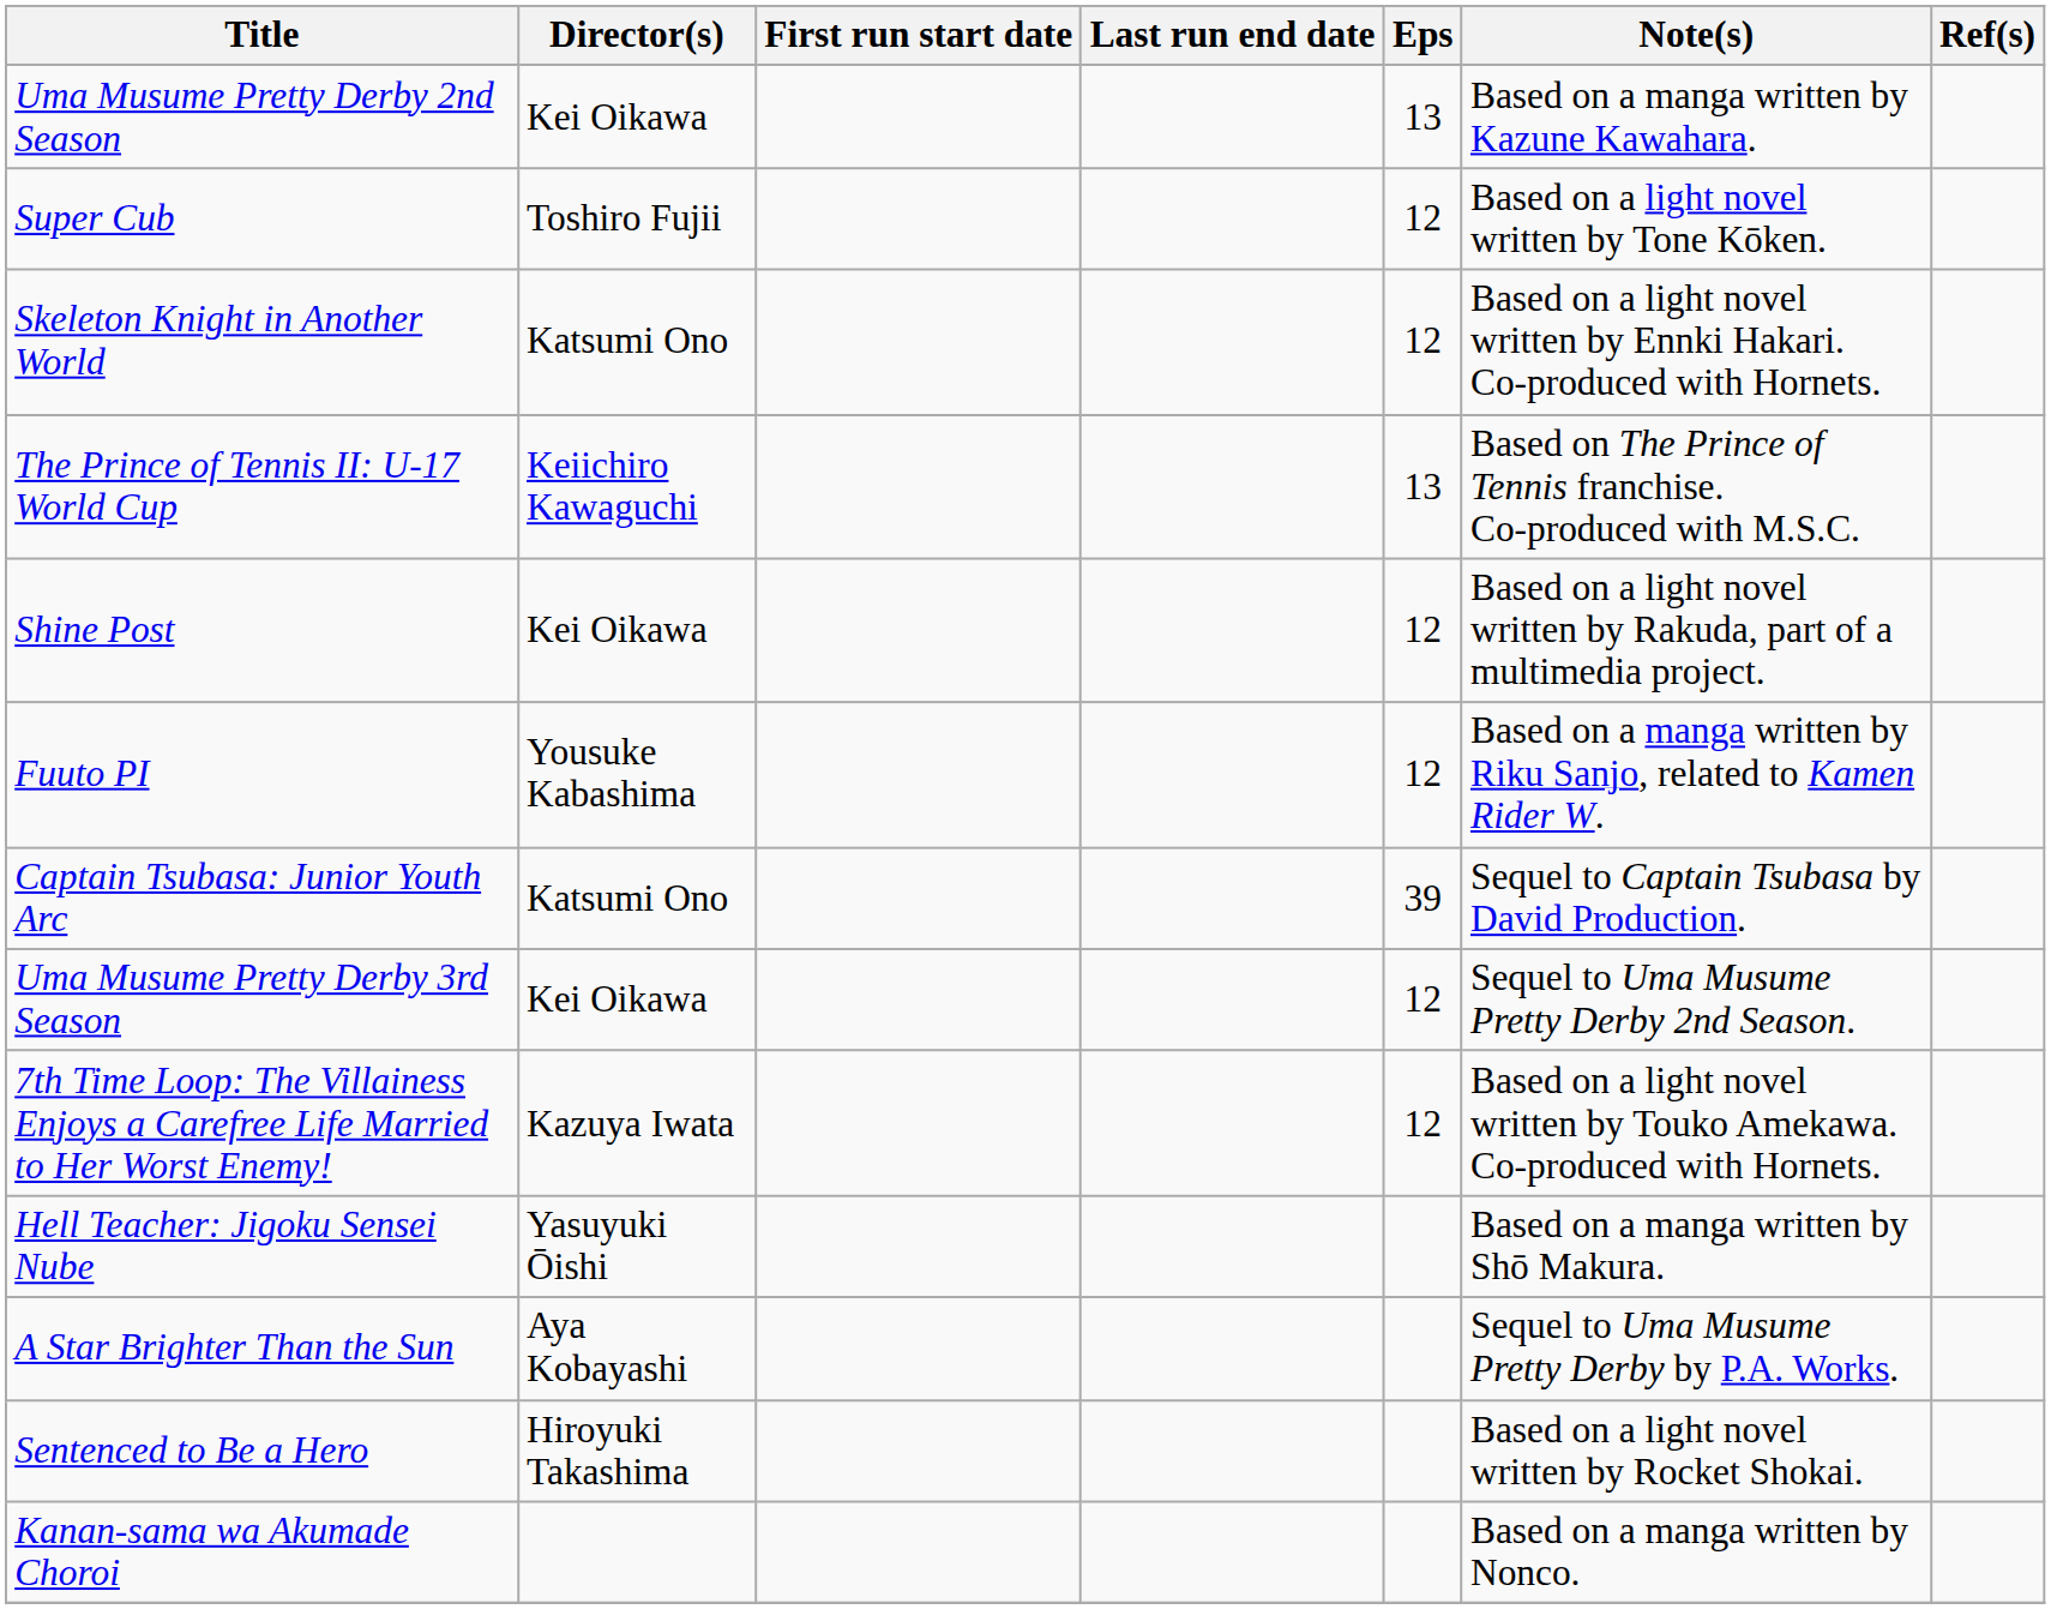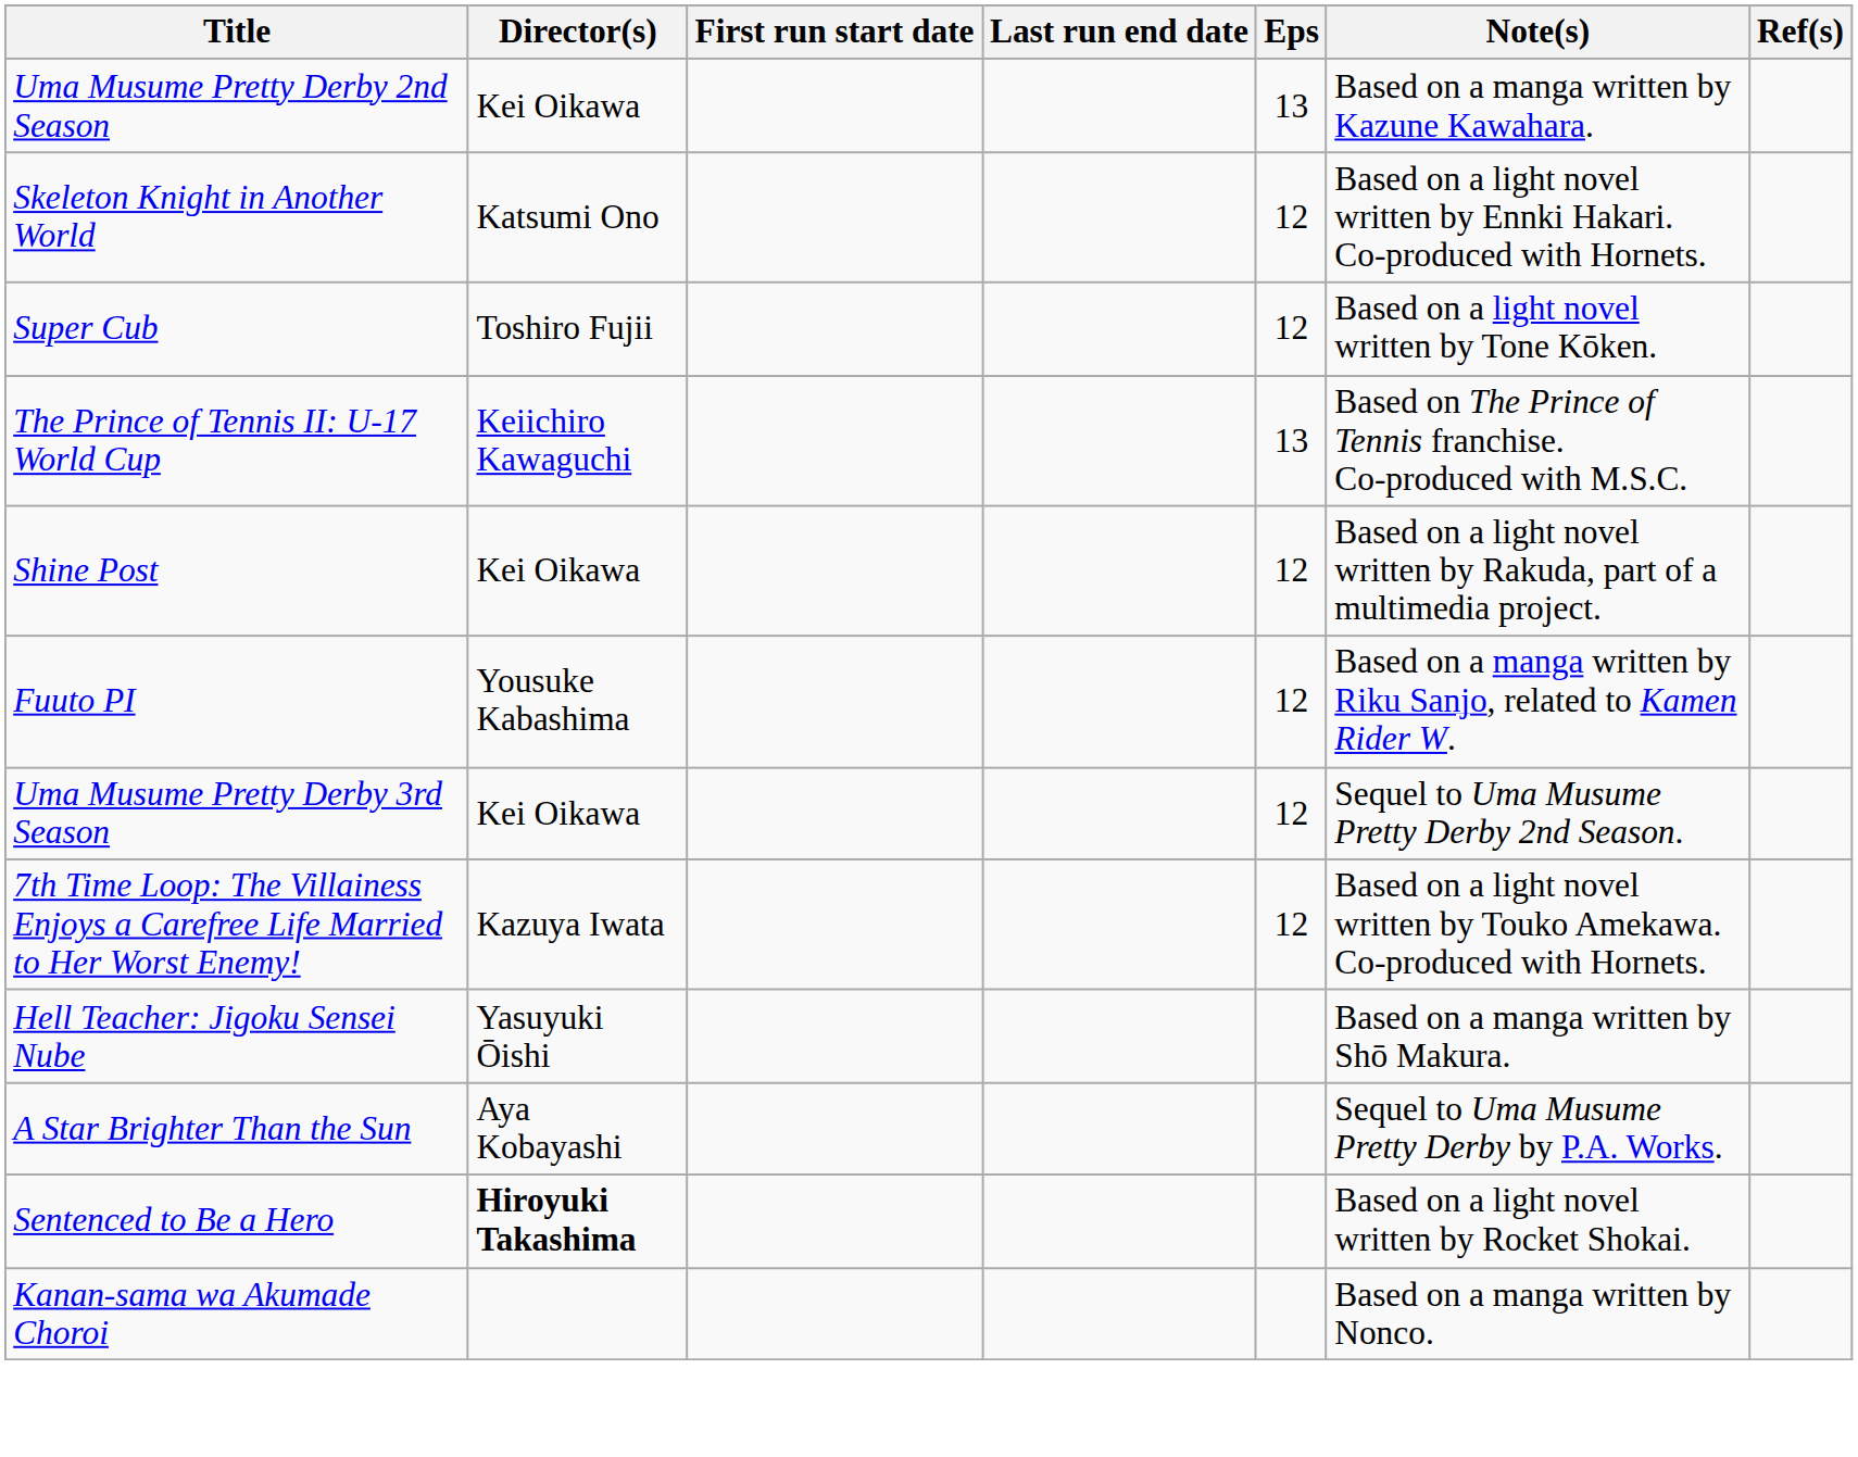rows swapped: Super Cub <-> Skeleton Knight in Another World
- row: Captain Tsubasa: Junior Youth Arc | Katsumi Ono | 39 | Sequel to Captain Tsubasa by David Production.
Sentenced to Be a Hero | Director(s): normal -> bold
